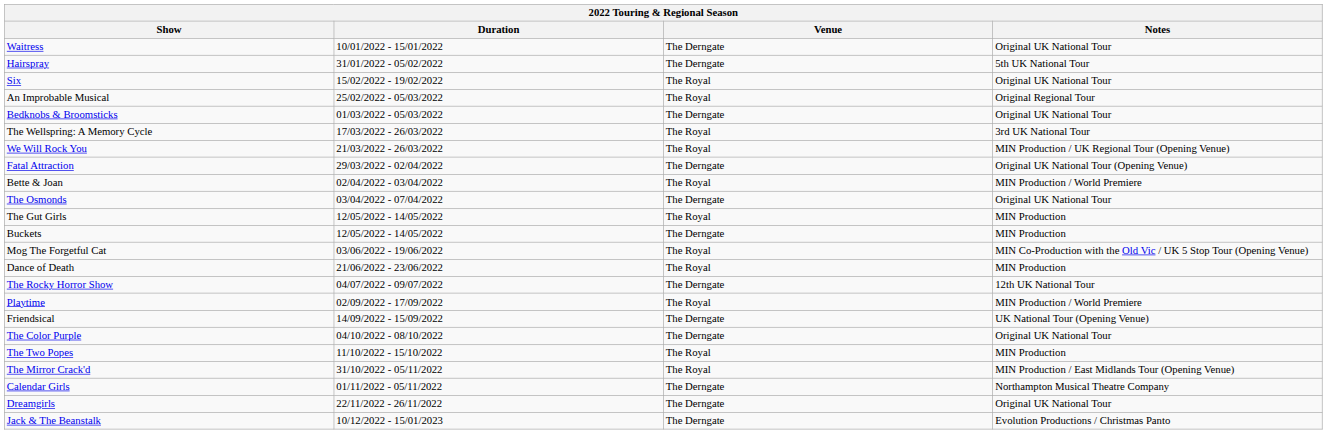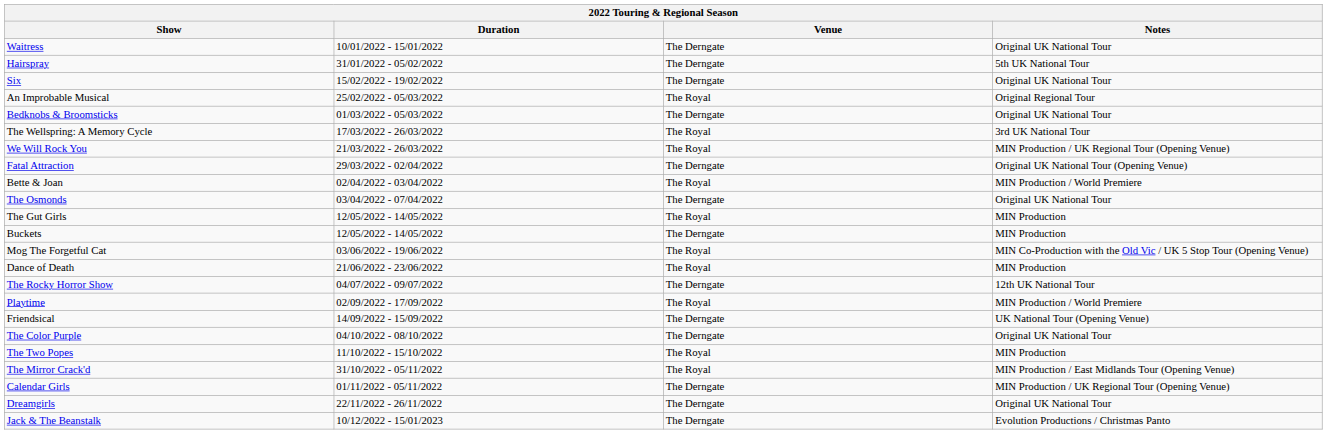Six | Venue: The Royal -> The Derngate
Calendar Girls | Notes: Northampton Musical Theatre Company -> MIN Production / UK Regional Tour (Opening Venue)
